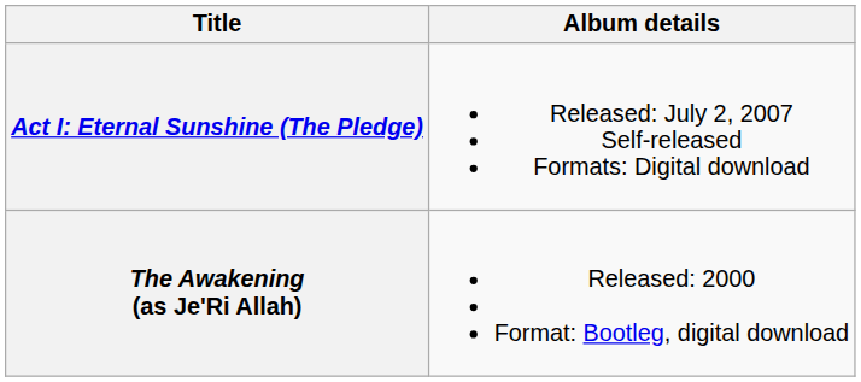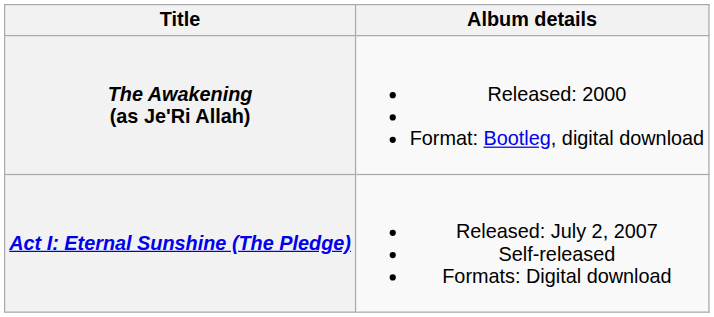rows swapped: The Awakening (as Je'Ri Allah) <-> Act I: Eternal Sunshine (The Pledge)
